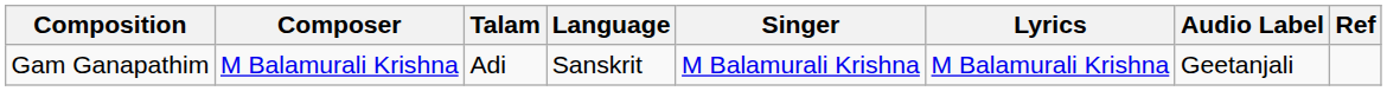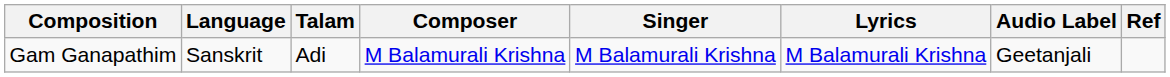columns swapped: Language <-> Composer
